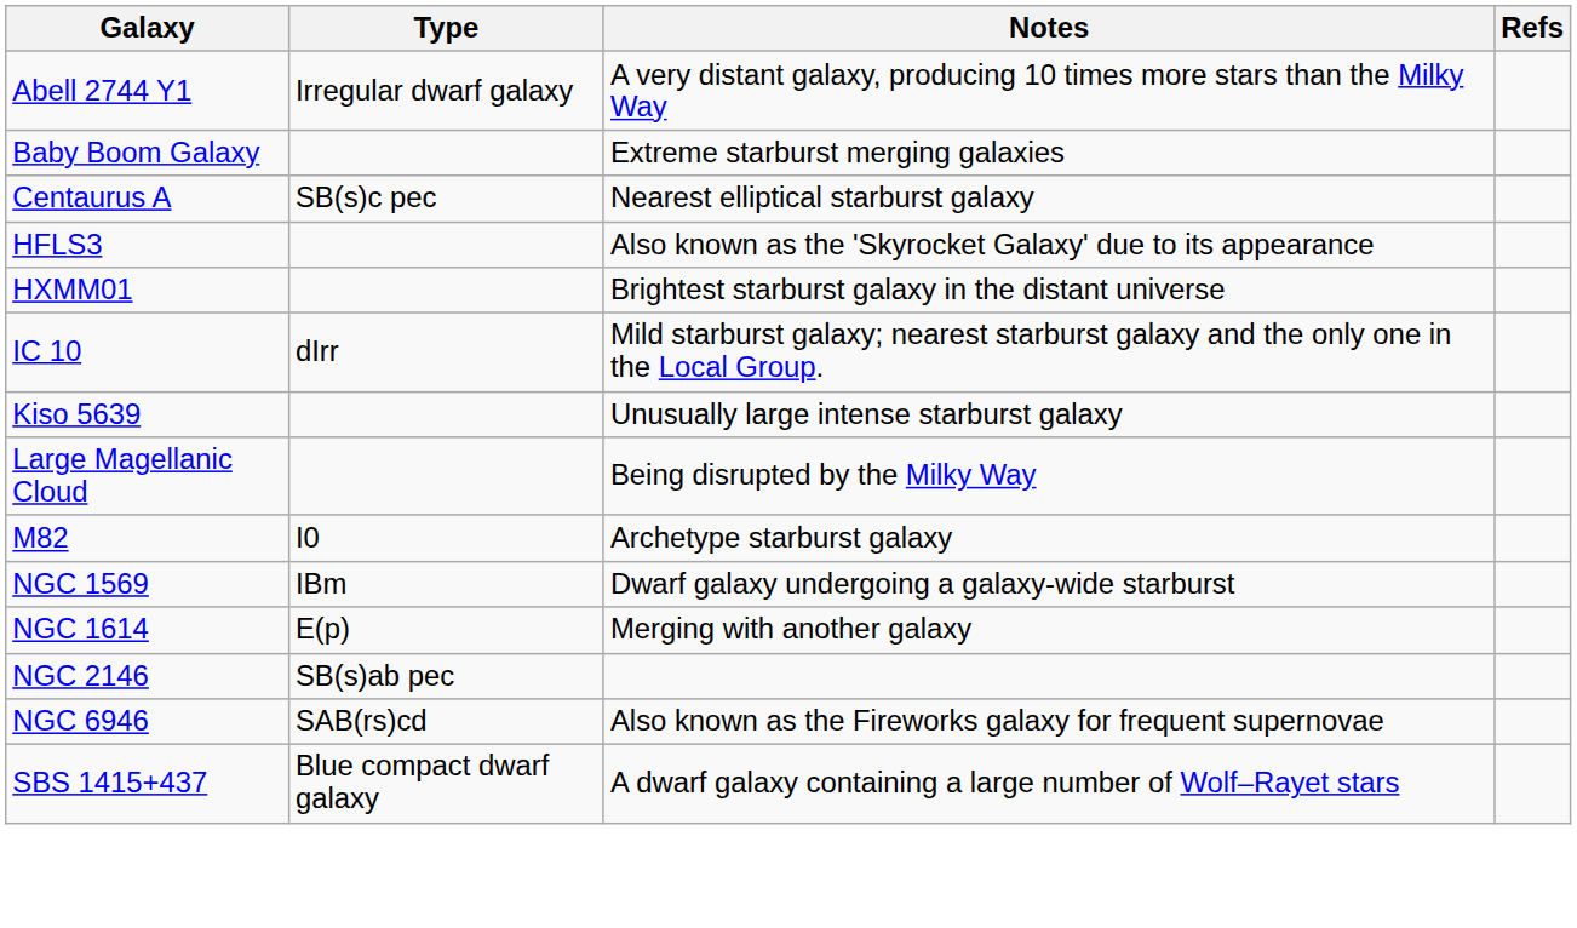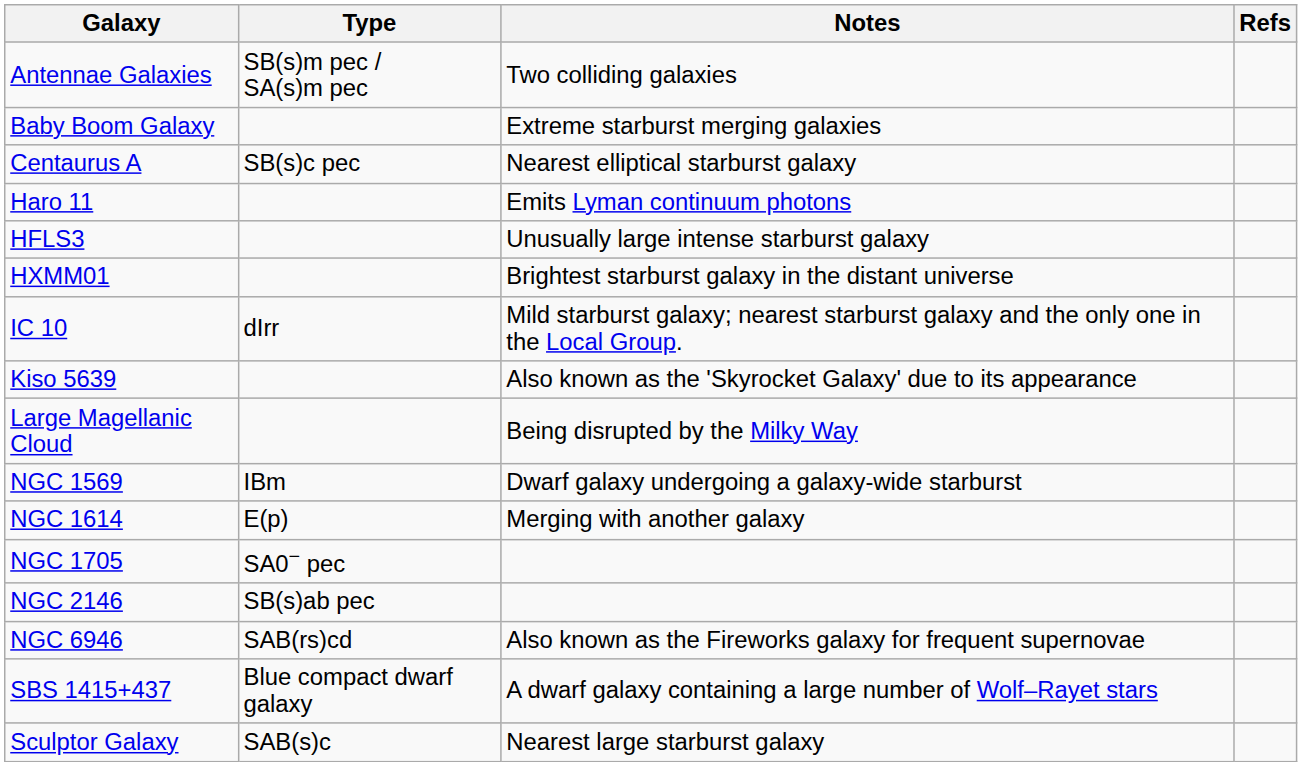- row: Abell 2744 Y1 | Irregular dwarf galaxy | A very distant galaxy, producing 10 times more stars than the Milky Way
+ row: Antennae Galaxies | SB(s)m pec / SA(s)m pec | Two colliding galaxies
+ row: Haro 11 | Emits Lyman continuum photons
HFLS3 | Notes: Also known as the 'Skyrocket Galaxy' due to its appearance -> Unusually large intense starburst galaxy
Kiso 5639 | Notes: Unusually large intense starburst galaxy -> Also known as the 'Skyrocket Galaxy' due to its appearance
- row: M82 | I0 | Archetype starburst galaxy
+ row: NGC 1705 | SA0− pec
+ row: Sculptor Galaxy | SAB(s)c | Nearest large starburst galaxy
